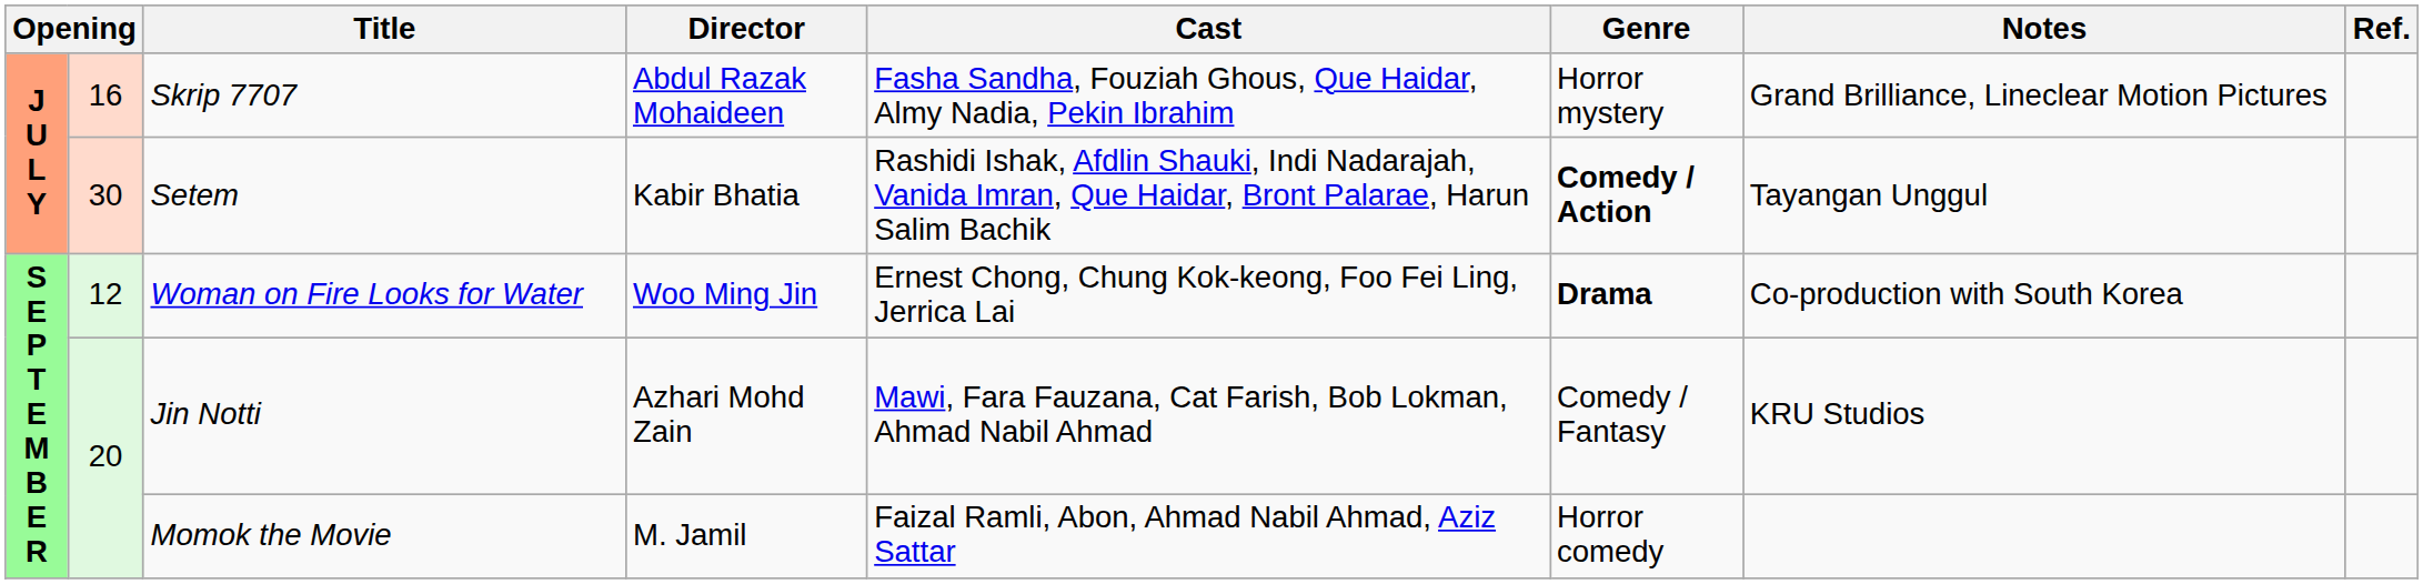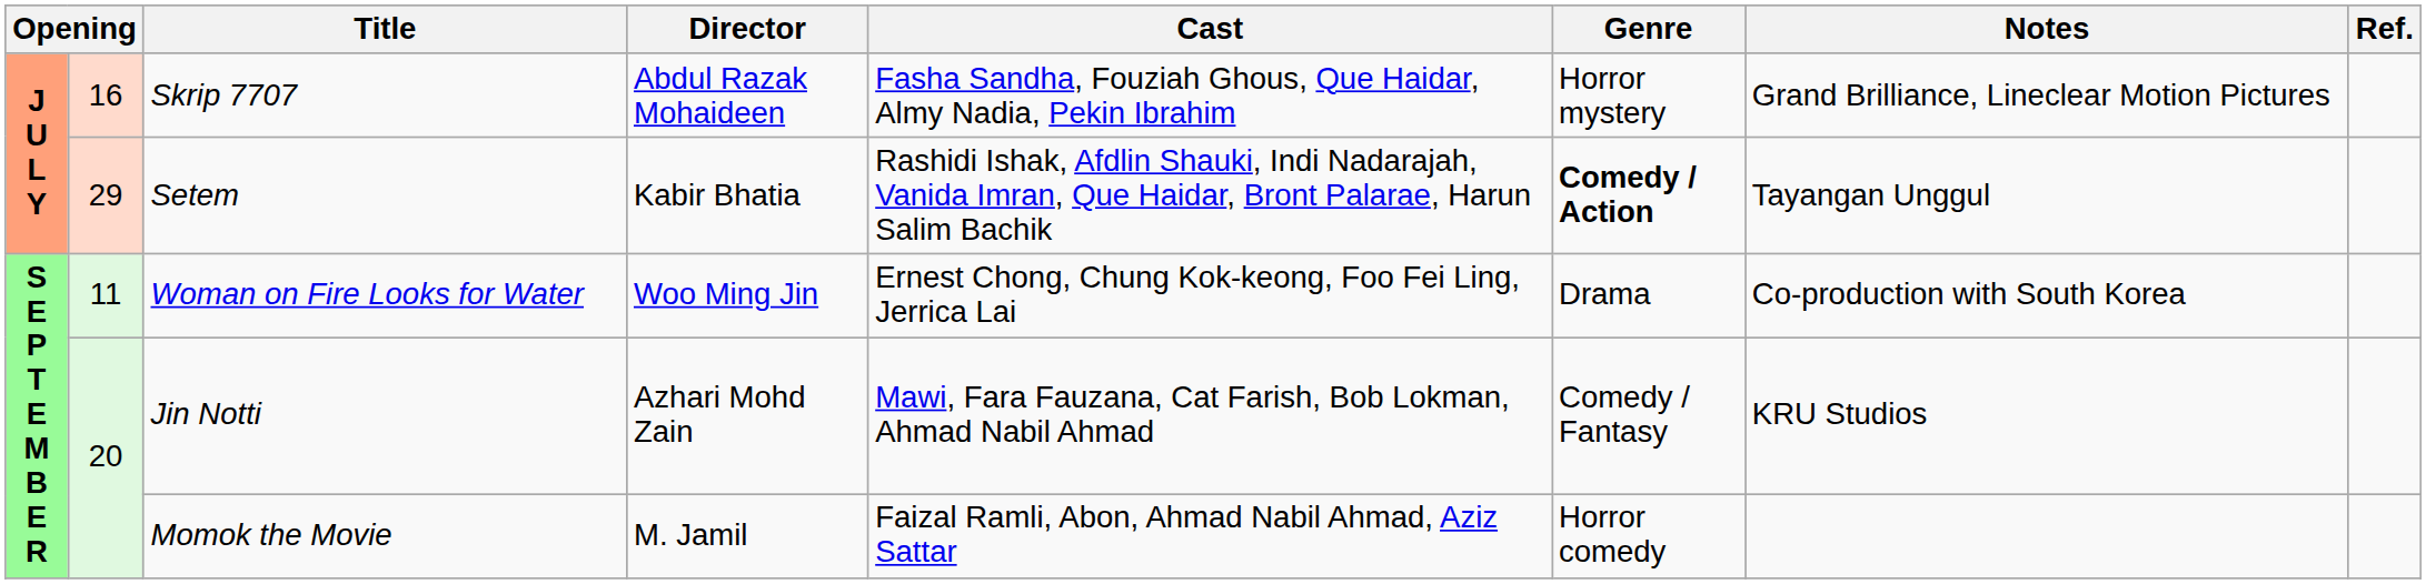Setem | column 2: 30 -> 29
Woman on Fire Looks for Water | column 2: 12 -> 11
Woman on Fire Looks for Water | Genre: bold -> normal
